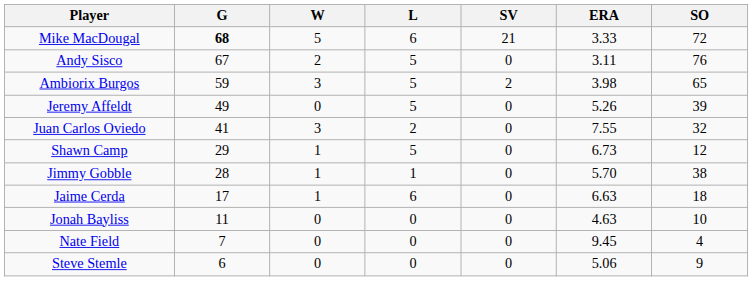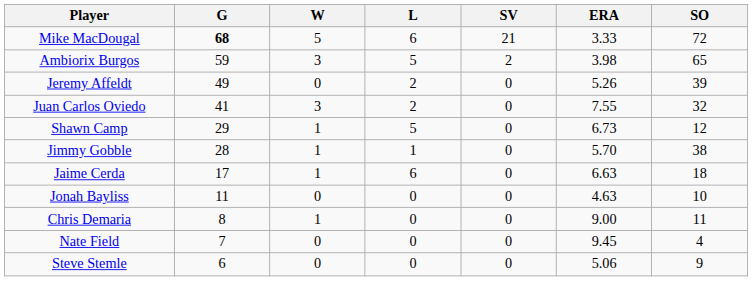- row: Andy Sisco | 67 | 2 | 5 | 0 | 3.11 | 76
Jeremy Affeldt | L: 5 -> 2
+ row: Chris Demaria | 8 | 1 | 0 | 0 | 9.00 | 11
